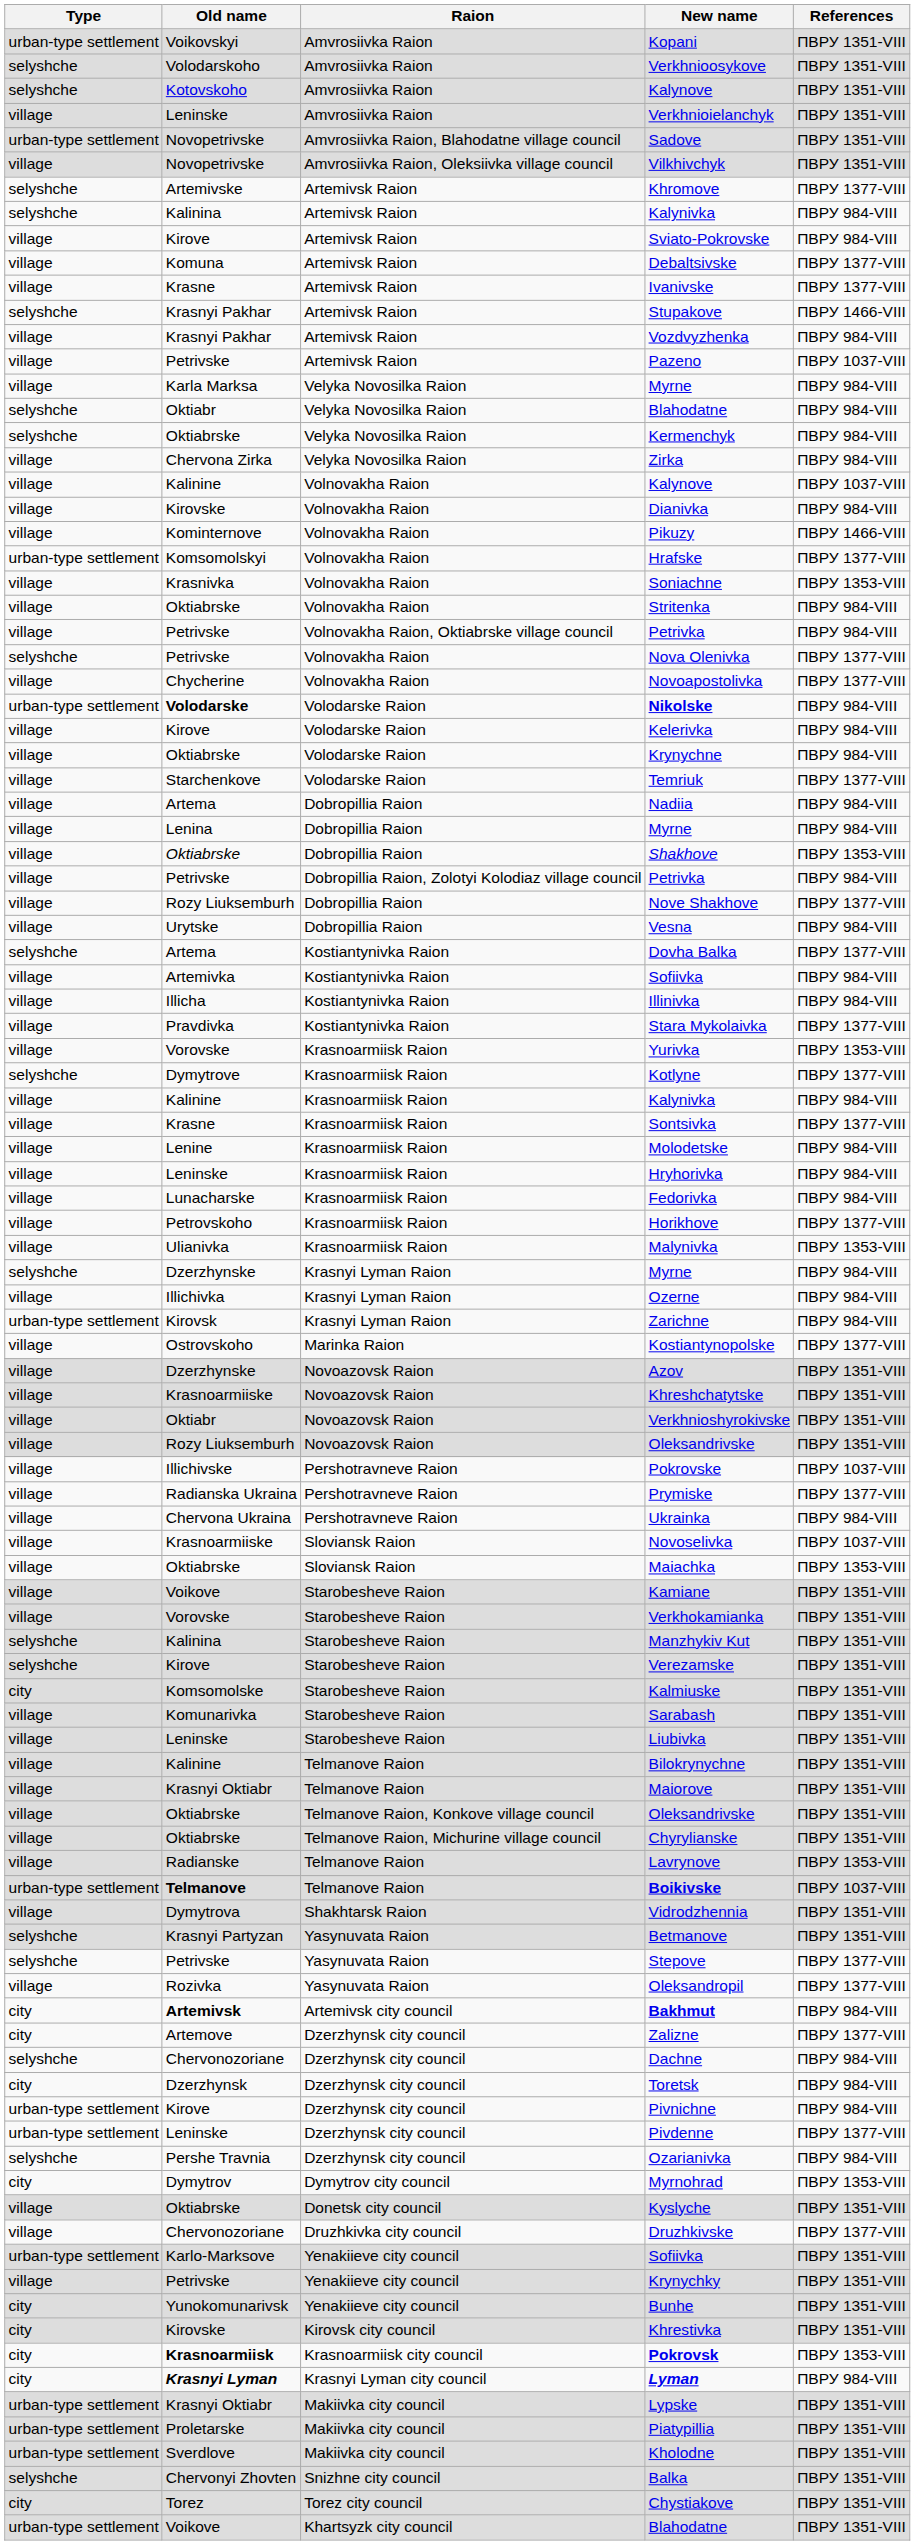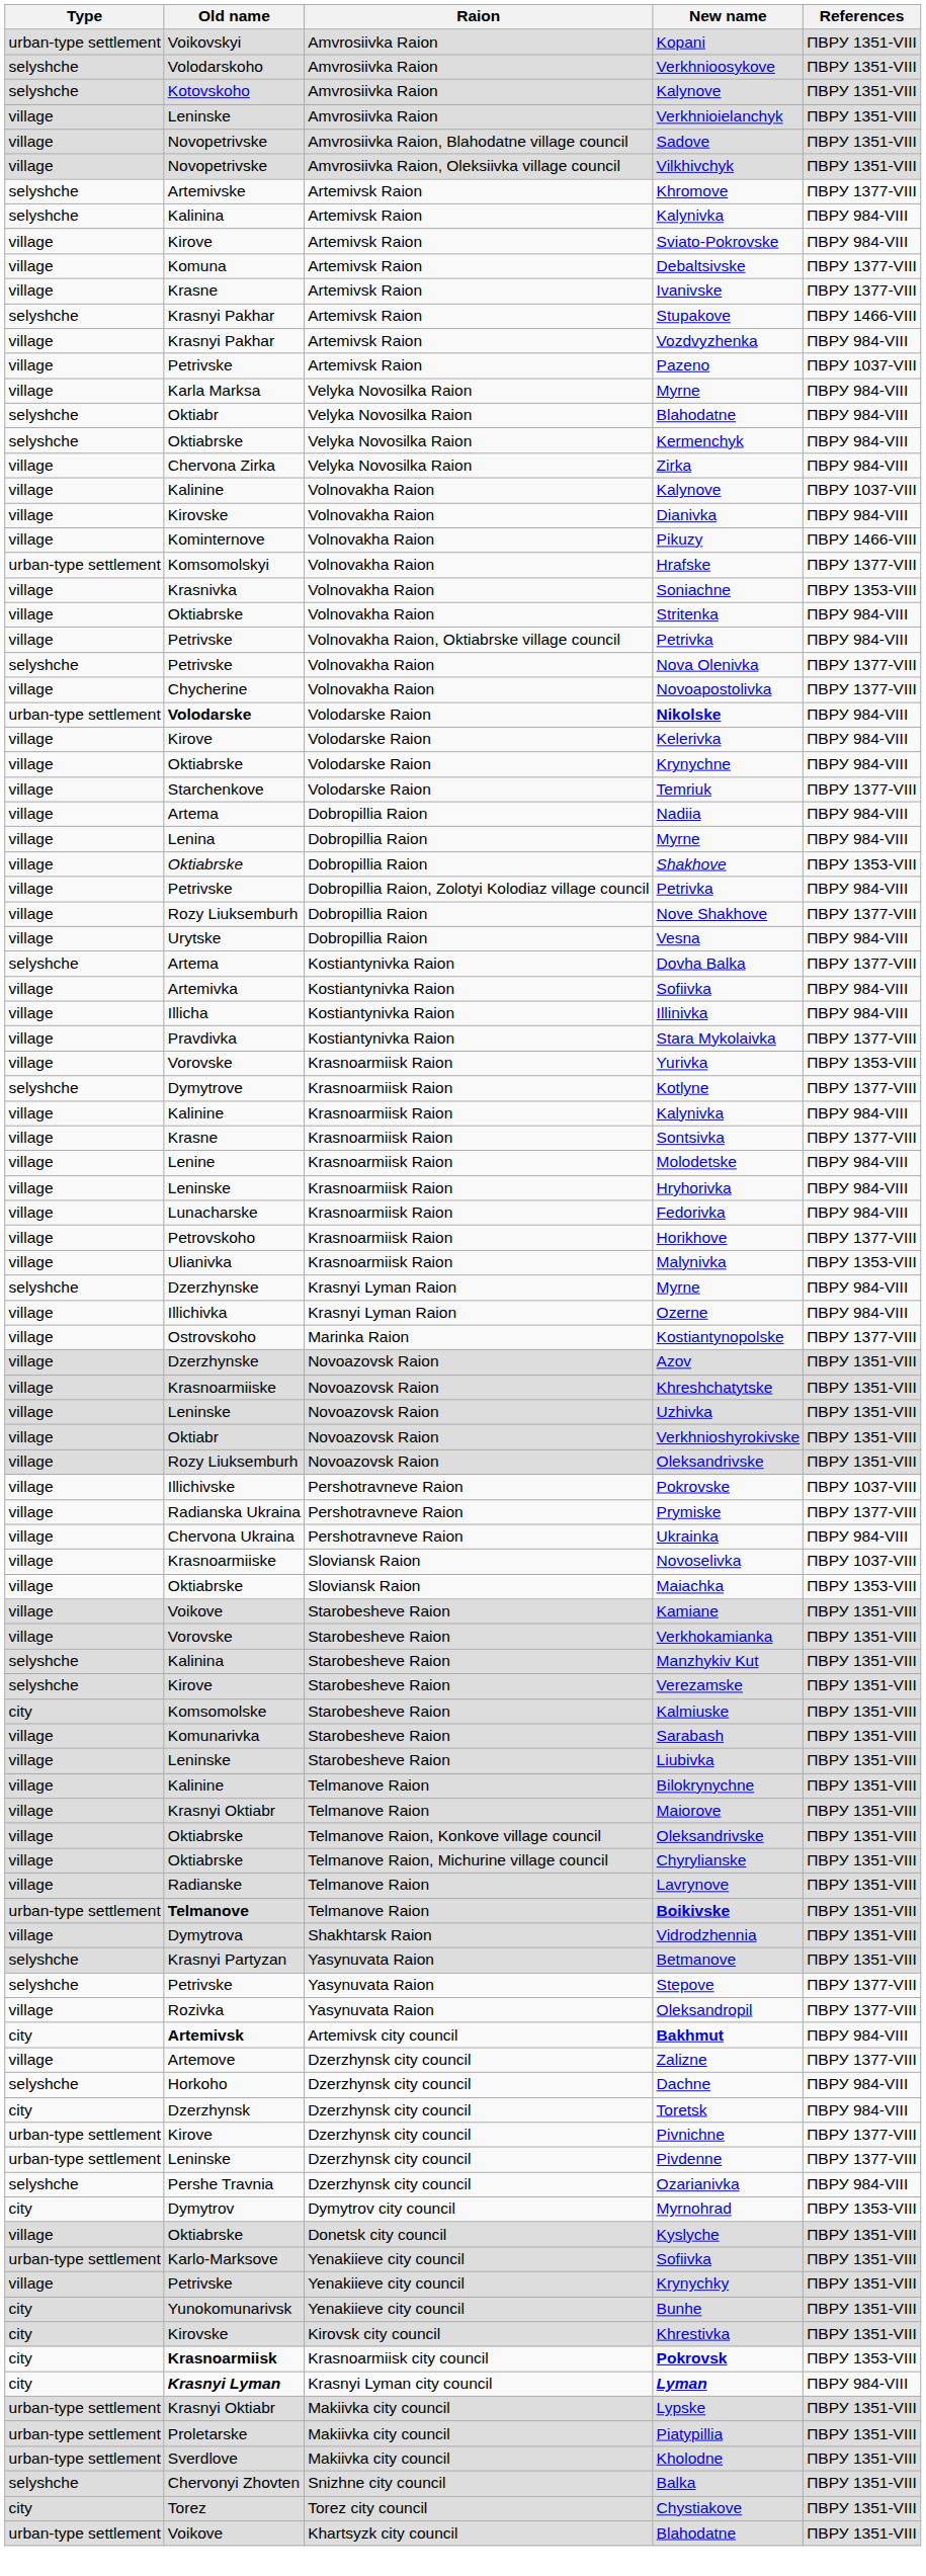Sadove | Type: urban-type settlement -> village
- row: urban-type settlement | Kirovsk | Krasnyi Lyman Raion | Zarichne | ПВРУ 984-VIII
+ row: village | Leninske | Novoazovsk Raion | Uzhivka | ПВРУ 1351-VIII
Lavrynove | References: ПВРУ 1353-VIII -> ПВРУ 1351-VIII
Boikivske | References: ПВРУ 1037-VIII -> ПВРУ 1351-VIII
Zalizne | Type: city -> village
Dachne | Old name: Chervonozoriane -> Horkoho
Pivnichne | References: ПВРУ 984-VIII -> ПВРУ 1377-VIII
- row: village | Chervonozoriane | Druzhkivka city council | Druzhkivske | ПВРУ 1377-VIII
